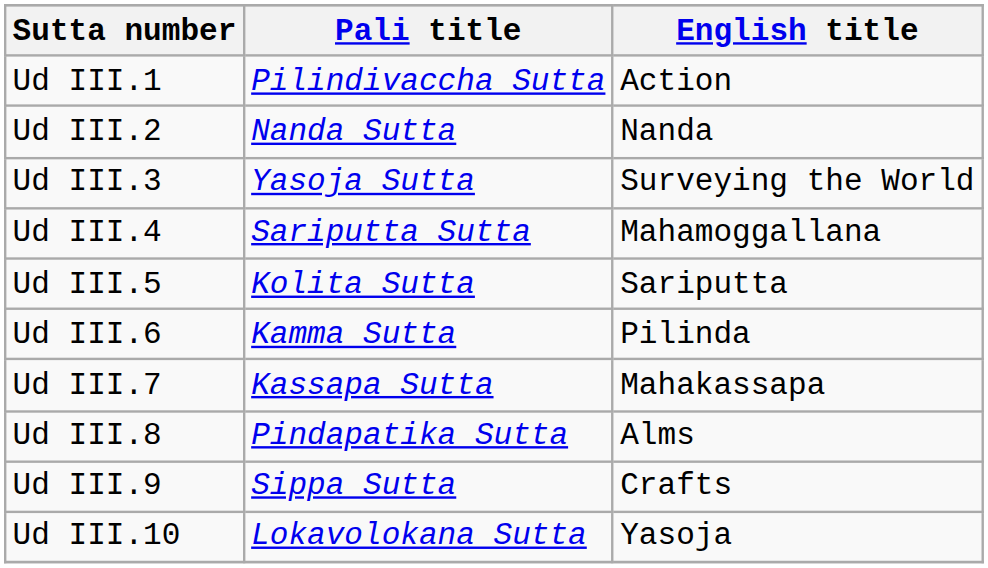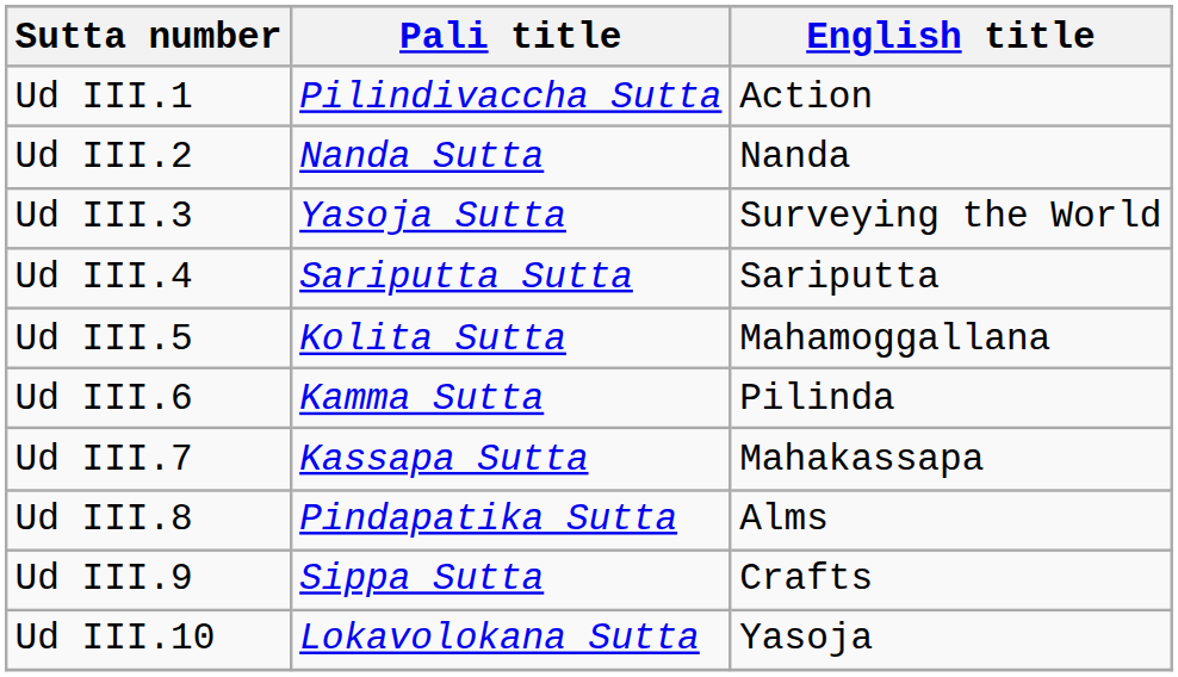Ud III.4 | English title: Mahamoggallana -> Sariputta
Ud III.5 | English title: Sariputta -> Mahamoggallana
